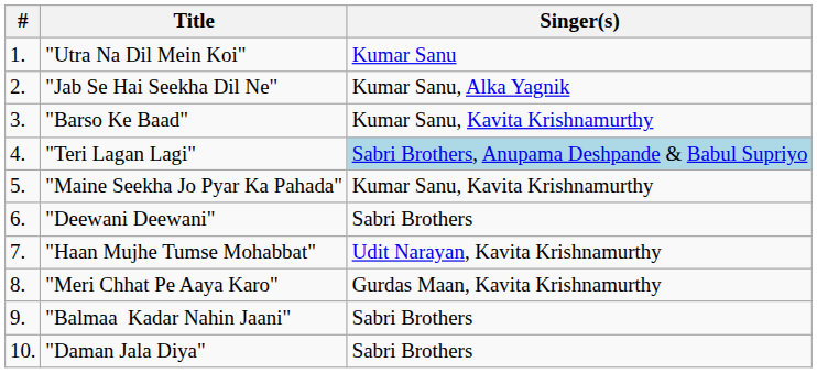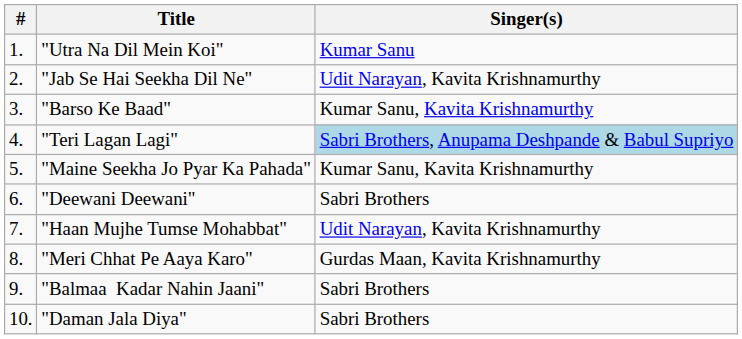"Jab Se Hai Seekha Dil Ne" | Singer(s): Kumar Sanu, Alka Yagnik -> Udit Narayan, Kavita Krishnamurthy
